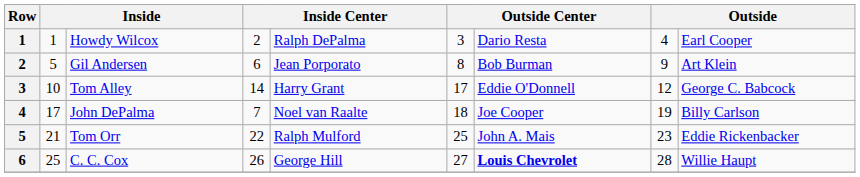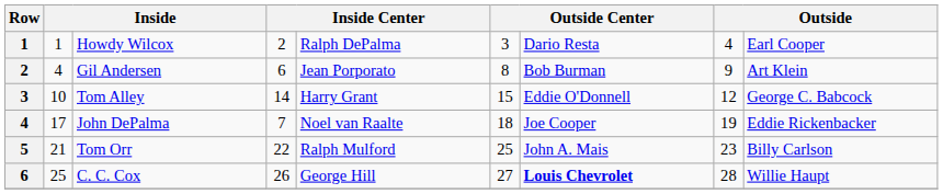Gil Andersen | column 2: 5 -> 4
Tom Alley | column 6: 17 -> 15
John DePalma | column 9: Billy Carlson -> Eddie Rickenbacker
Tom Orr | column 9: Eddie Rickenbacker -> Billy Carlson
